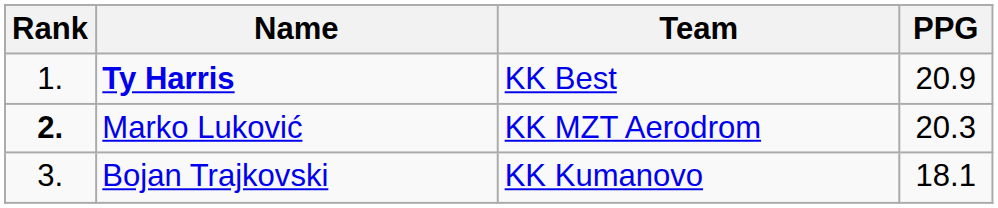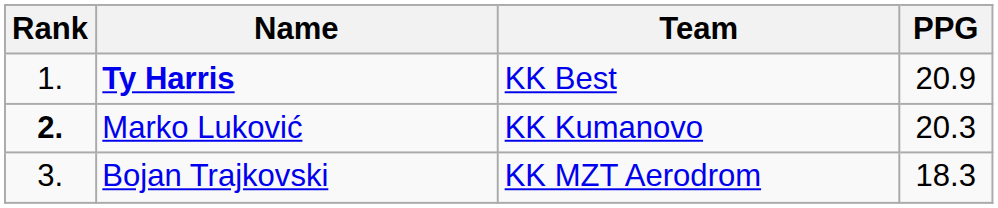Marko Luković | Team: KK MZT Aerodrom -> KK Kumanovo
Bojan Trajkovski | Team: KK Kumanovo -> KK MZT Aerodrom
Bojan Trajkovski | PPG: 18.1 -> 18.3
